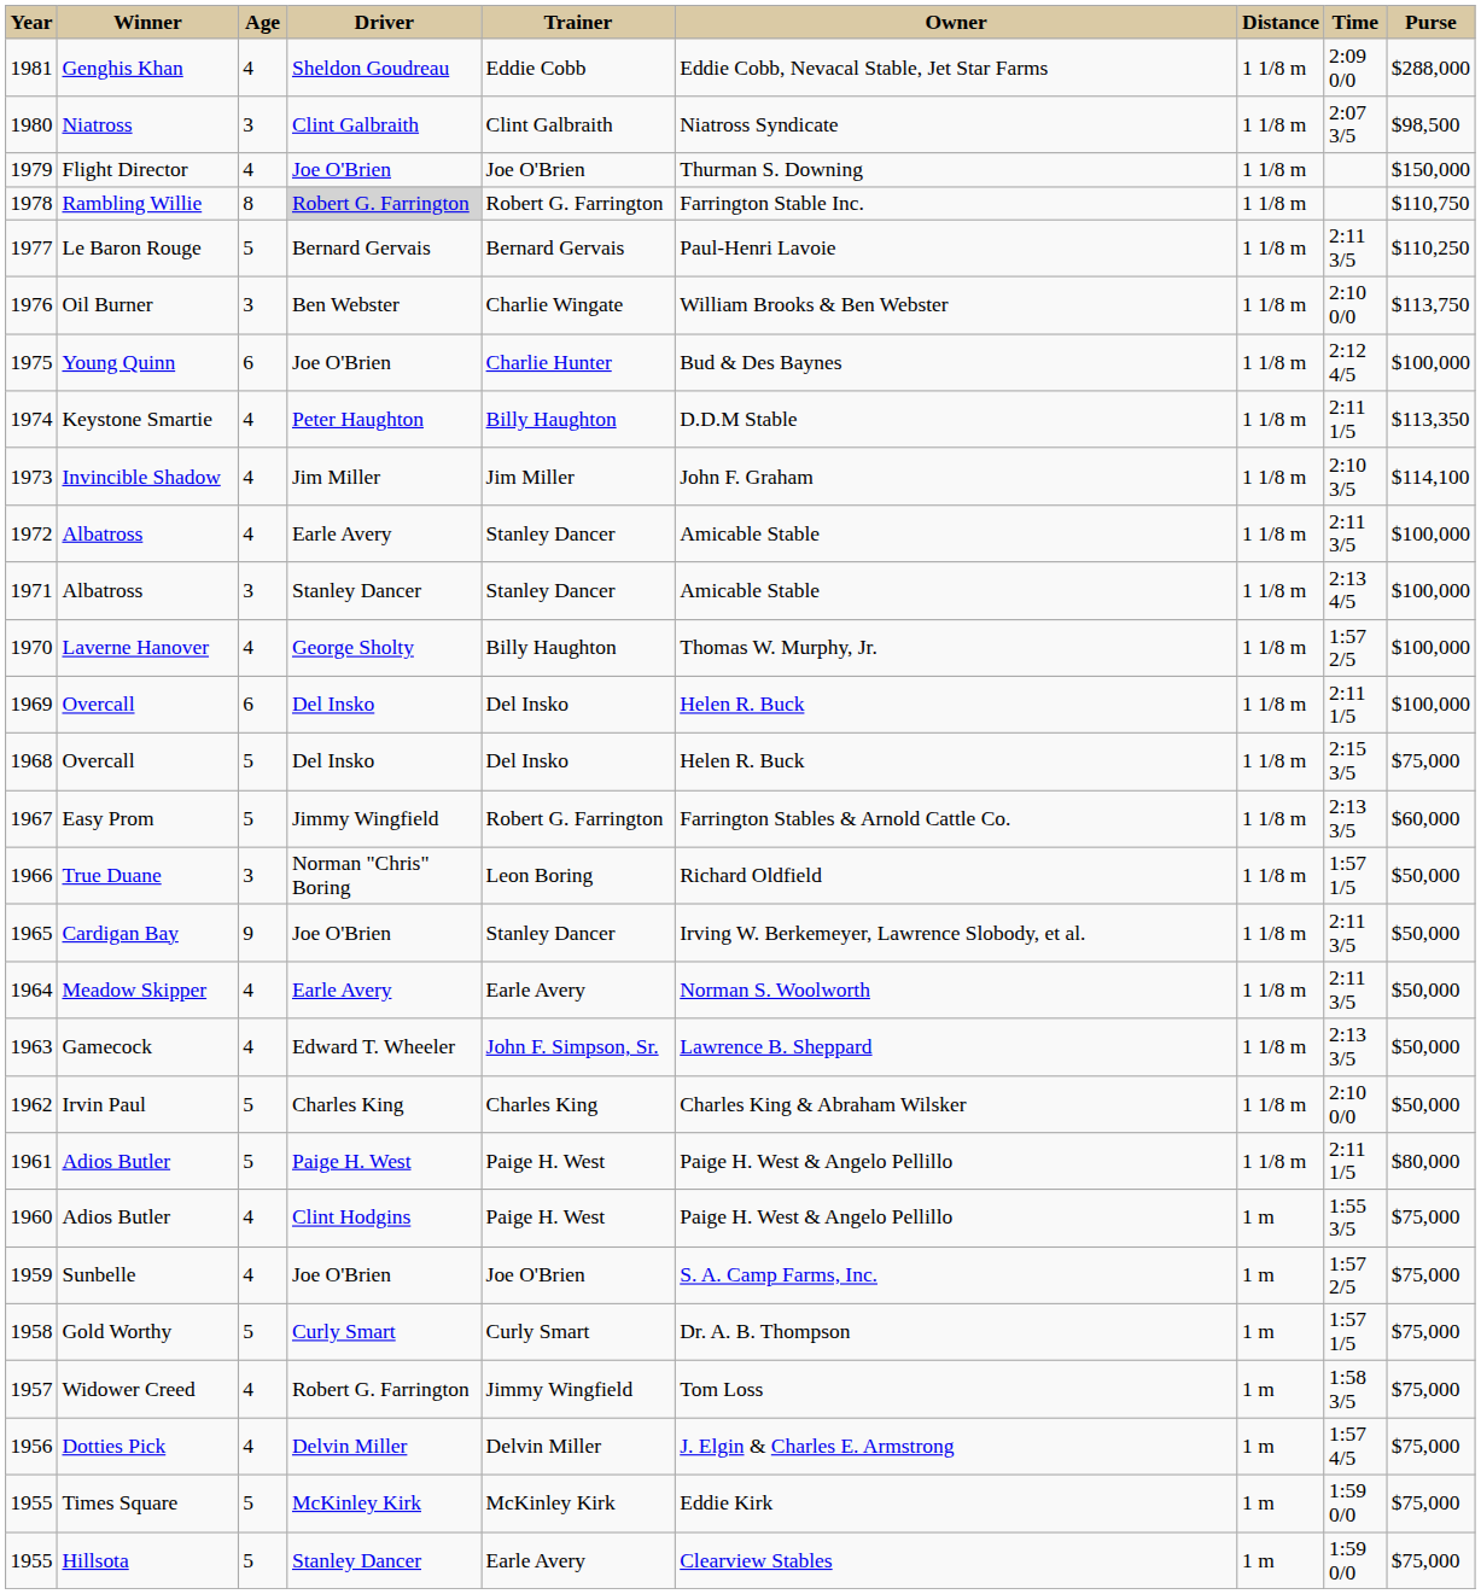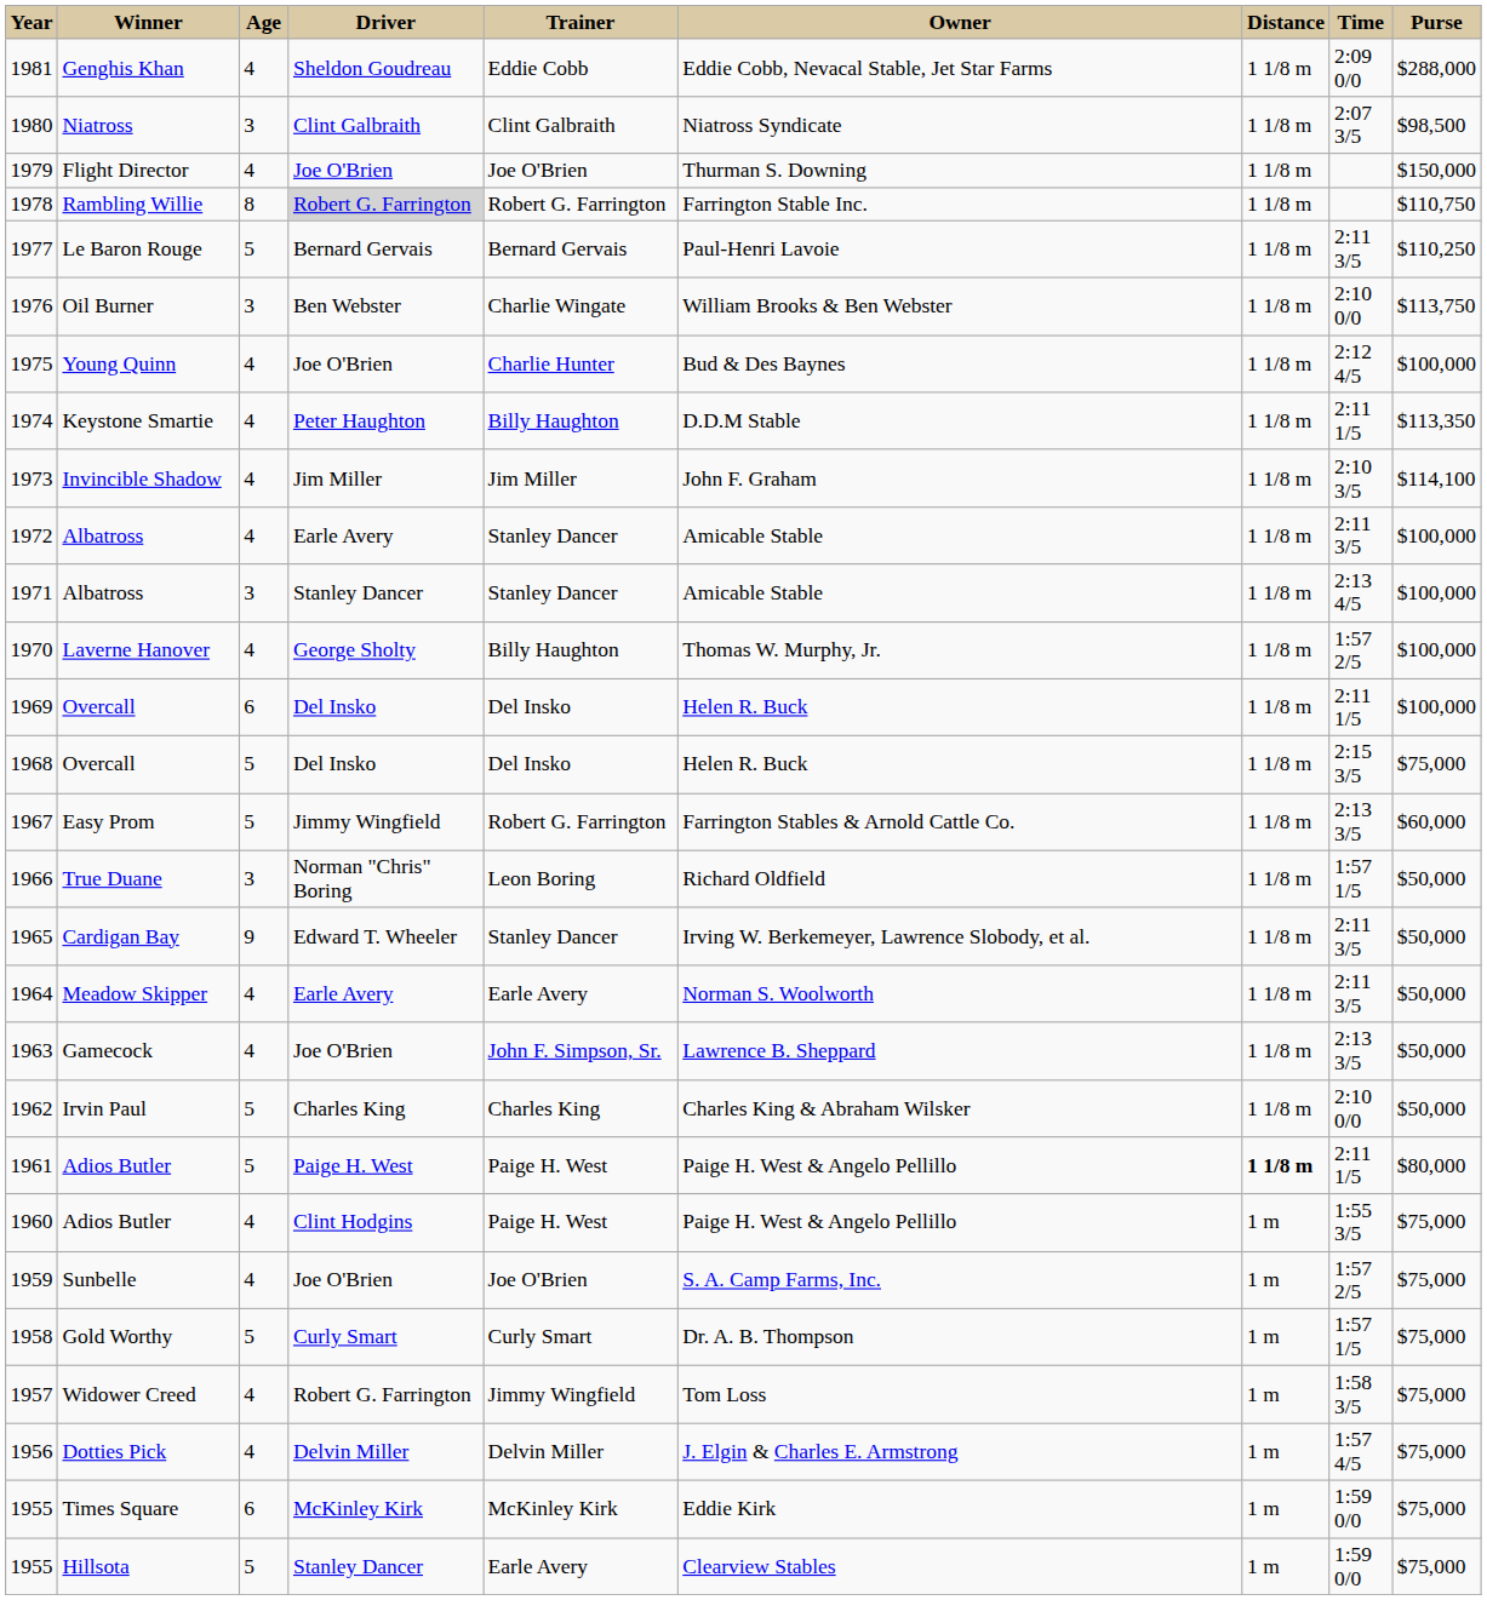1975 | Age: 6 -> 4
1965 | Driver: Joe O'Brien -> Edward T. Wheeler
1963 | Driver: Edward T. Wheeler -> Joe O'Brien
1961 | Distance: normal -> bold
1955 / Times Square | Age: 5 -> 6
